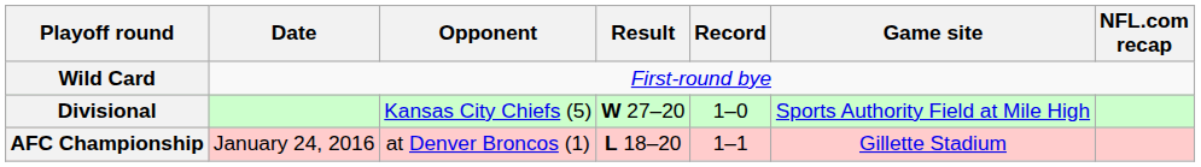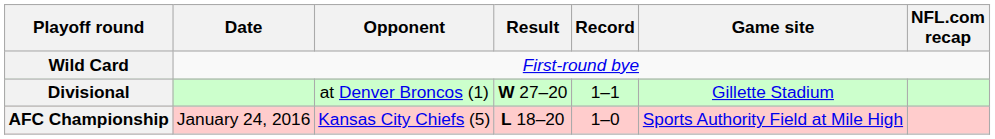Divisional | Opponent: Kansas City Chiefs (5) -> at Denver Broncos (1)
Divisional | Record: 1–0 -> 1–1
Divisional | Game site: Sports Authority Field at Mile High -> Gillette Stadium
AFC Championship | Opponent: at Denver Broncos (1) -> Kansas City Chiefs (5)
AFC Championship | Record: 1–1 -> 1–0
AFC Championship | Game site: Gillette Stadium -> Sports Authority Field at Mile High
